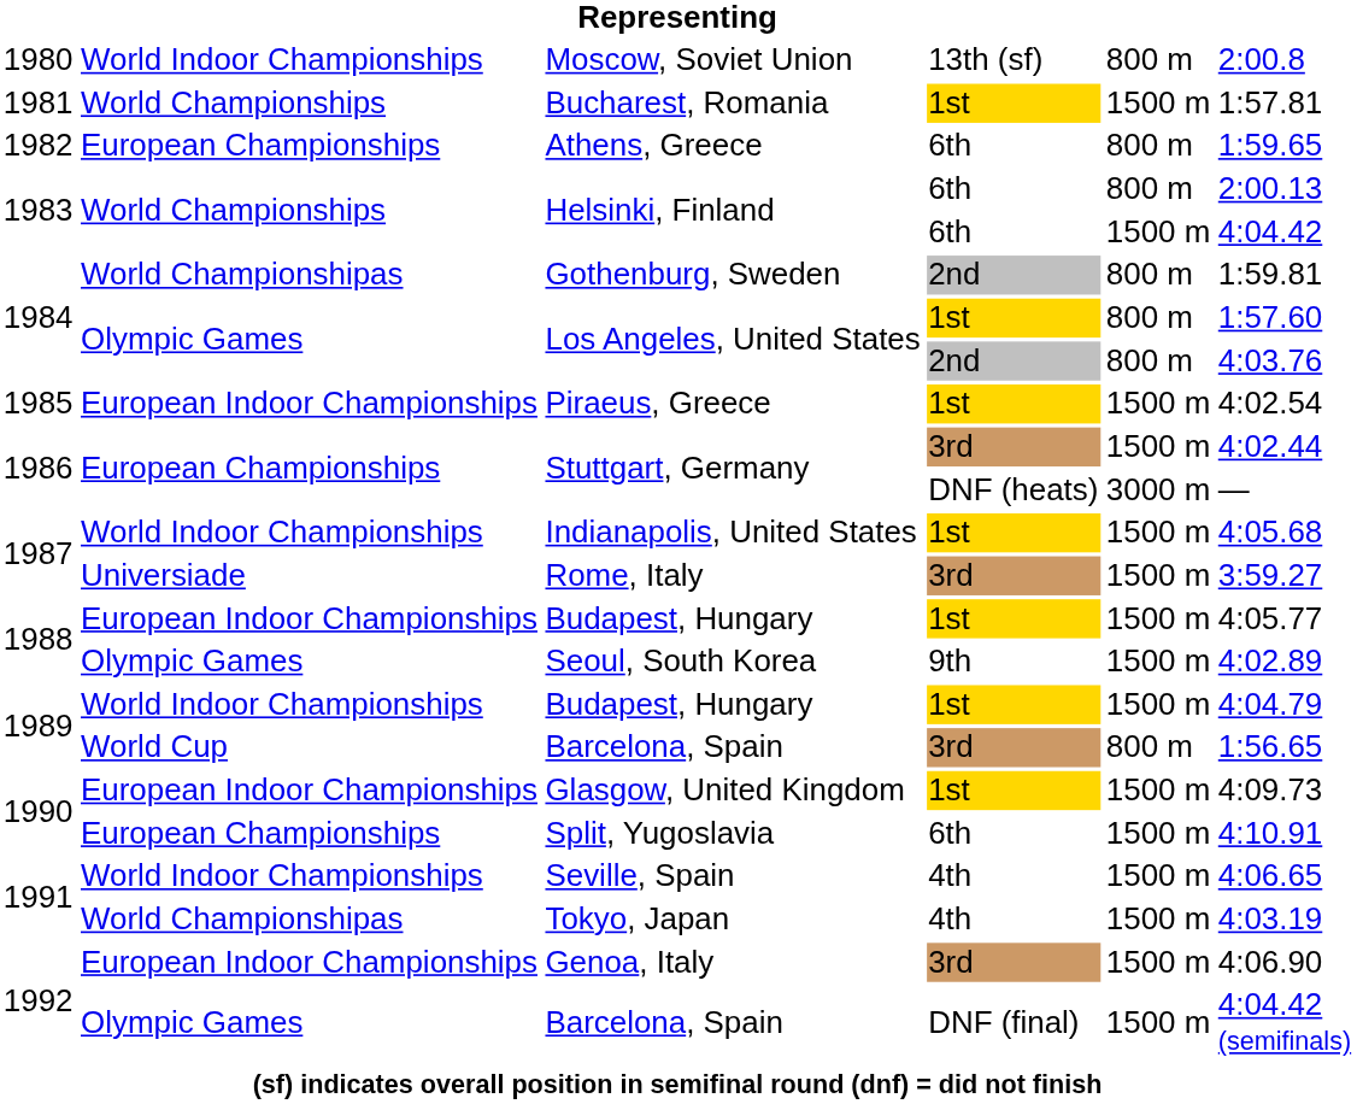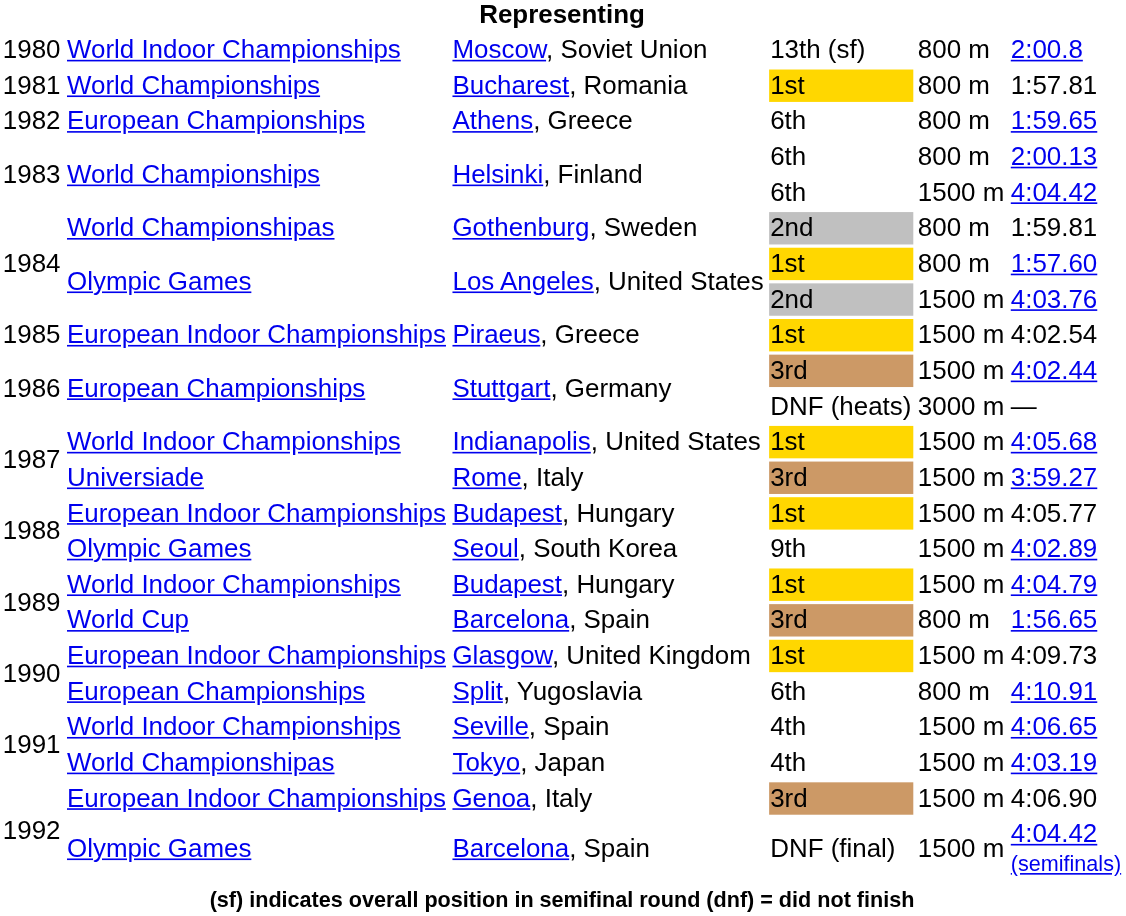Bucharest, Romania | column 5: 1500 m -> 800 m
Los Angeles, United States / 2nd | column 5: 800 m -> 1500 m
Split, Yugoslavia | column 5: 1500 m -> 800 m
